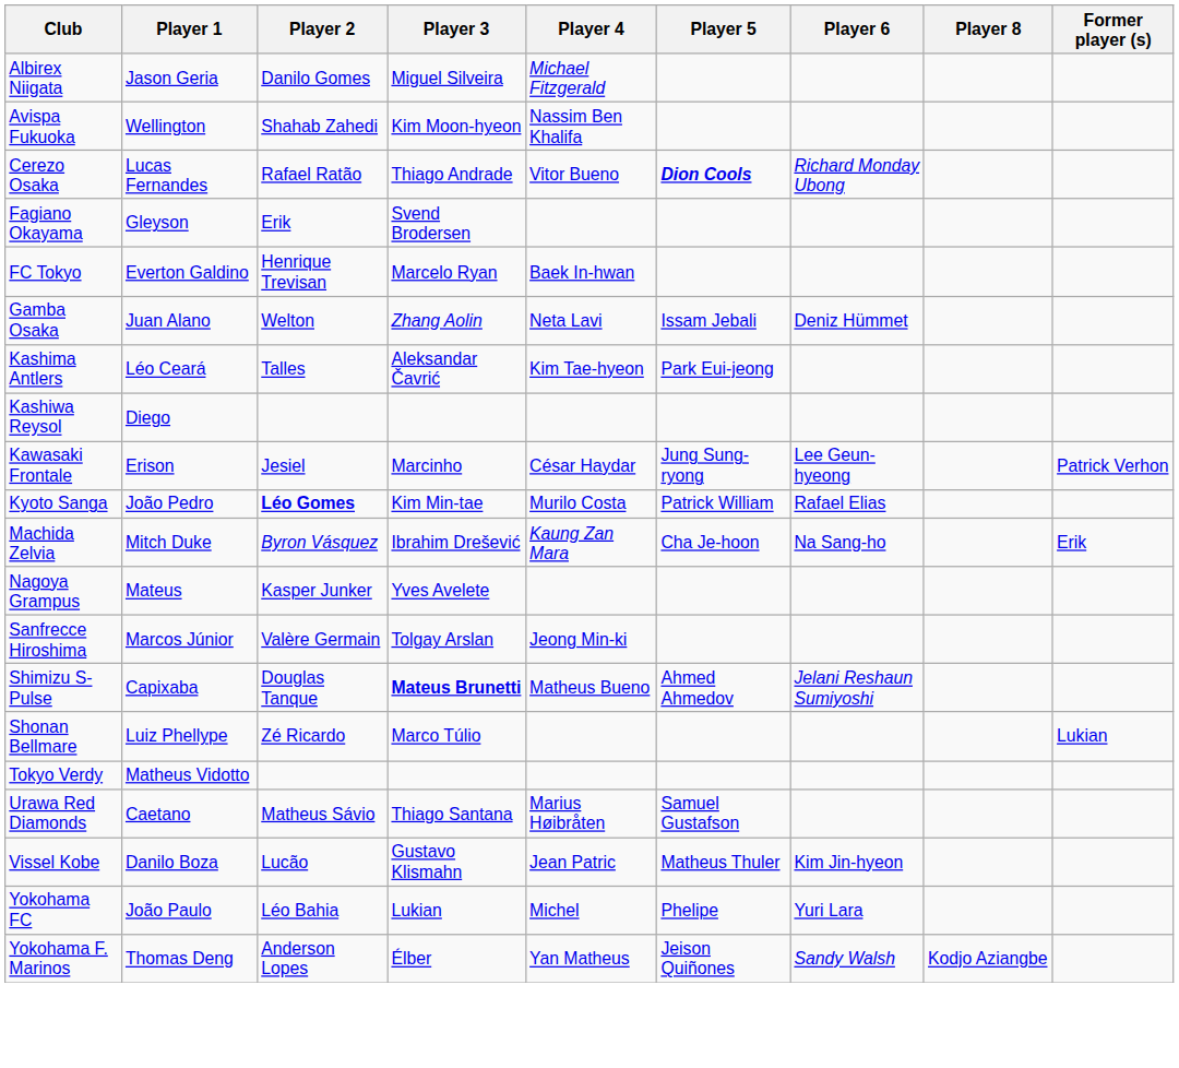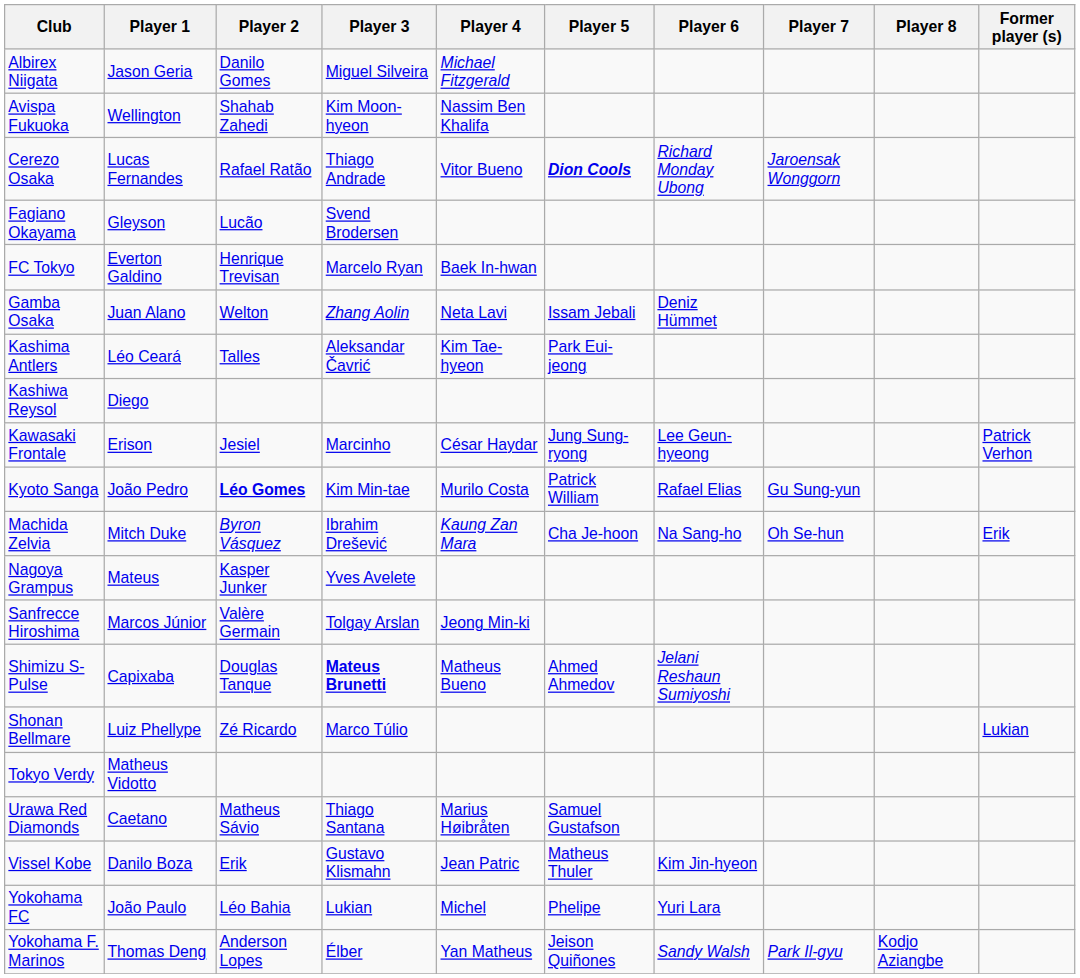+ column: Player 7 | Jaroensak Wonggorn | Gu Sung-yun | Oh Se-hun | Park Il-gyu
Fagiano Okayama | Player 2: Erik -> Lucão
Vissel Kobe | Player 2: Lucão -> Erik
